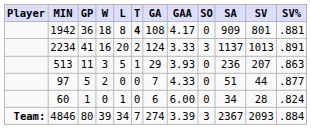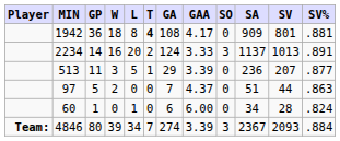2234 | GP: 41 -> 14
513 | GAA: 3.93 -> 3.39
513 | SV%: .863 -> .877
97 | GAA: 4.33 -> 4.37
97 | SV%: .877 -> .863
